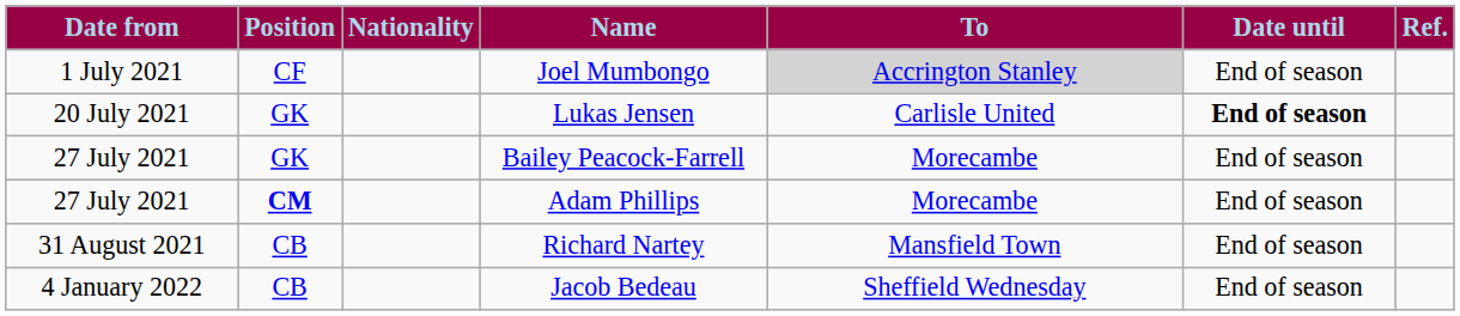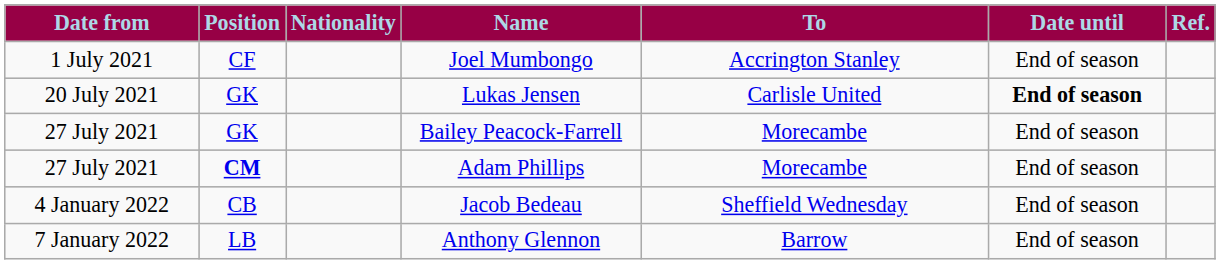Joel Mumbongo | To: lightgrey background -> no background
- row: 31 August 2021 | CB | Richard Nartey | Mansfield Town | End of season
+ row: 7 January 2022 | LB | Anthony Glennon | Barrow | End of season
